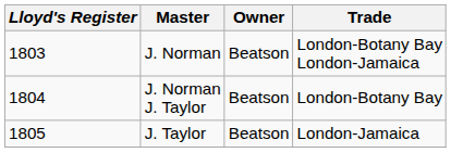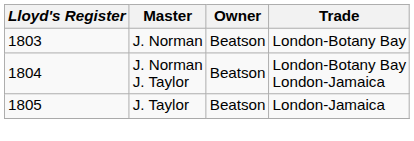J. Norman | Trade: London-Botany Bay London-Jamaica -> London-Botany Bay
J. Norman J. Taylor | Trade: London-Botany Bay -> London-Botany Bay London-Jamaica
